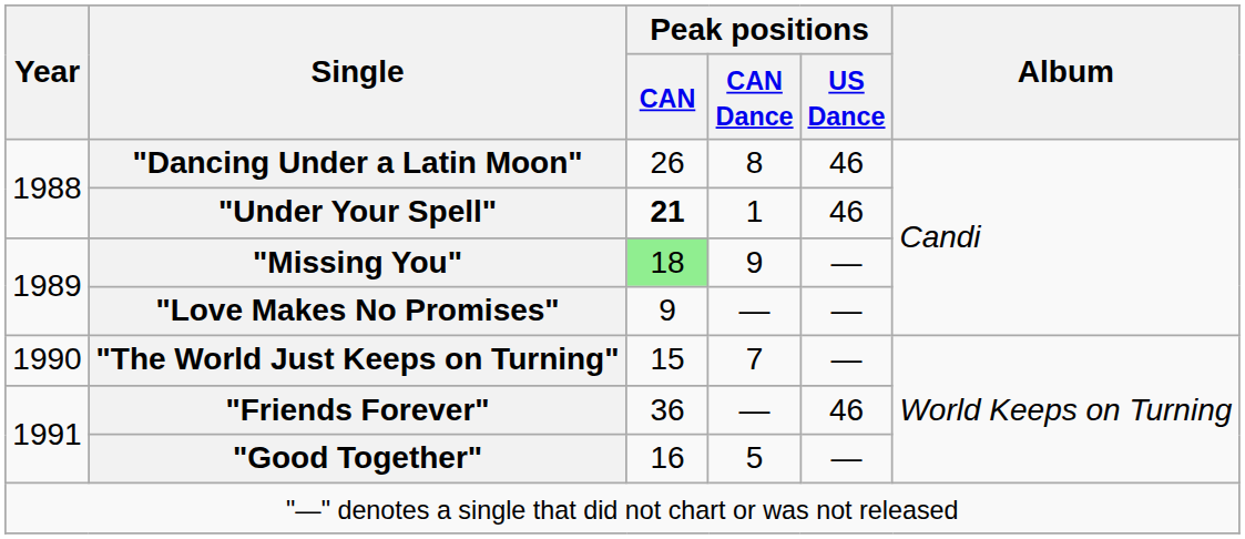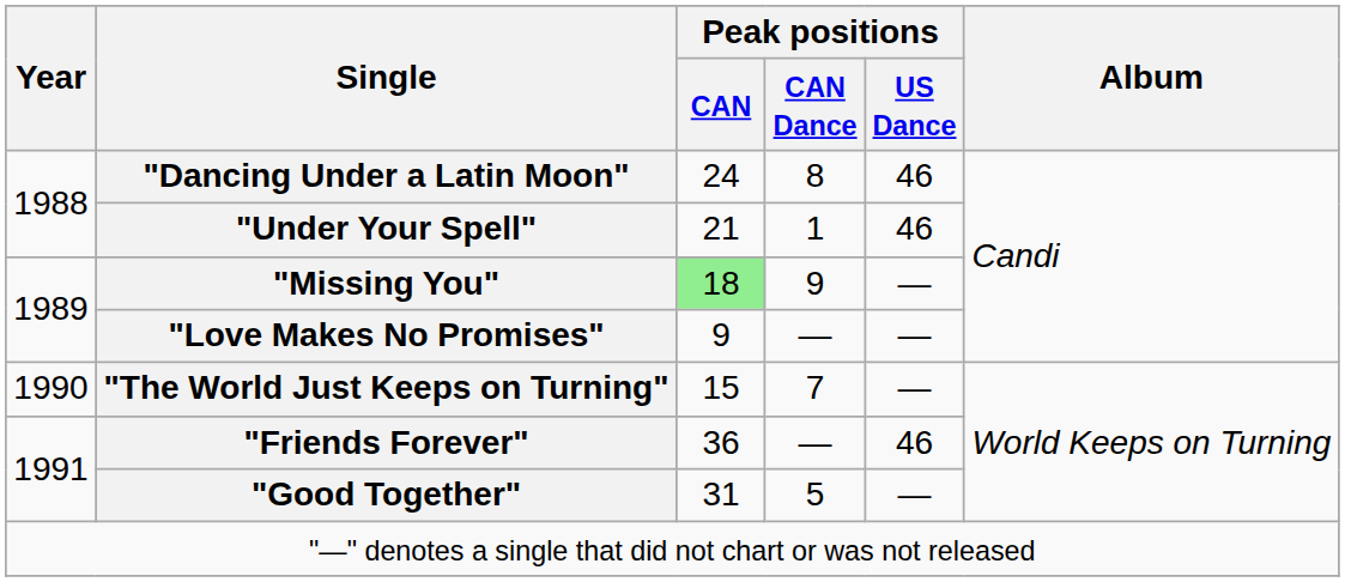"Dancing Under a Latin Moon" | Peak positions / CAN: 26 -> 24
"Under Your Spell" | Peak positions / CAN: bold -> normal
"Good Together" | Peak positions / CAN: 16 -> 31
